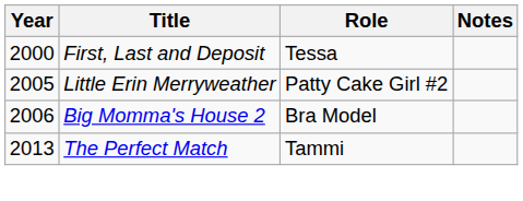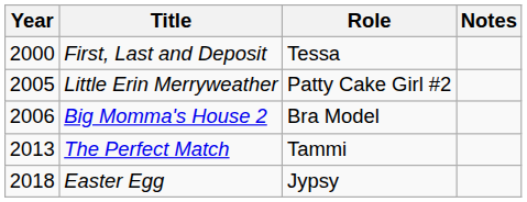+ row: 2018 | Easter Egg | Jypsy
